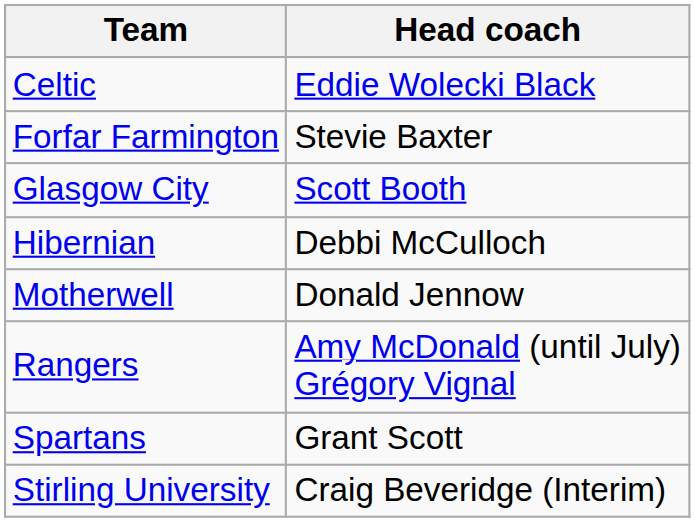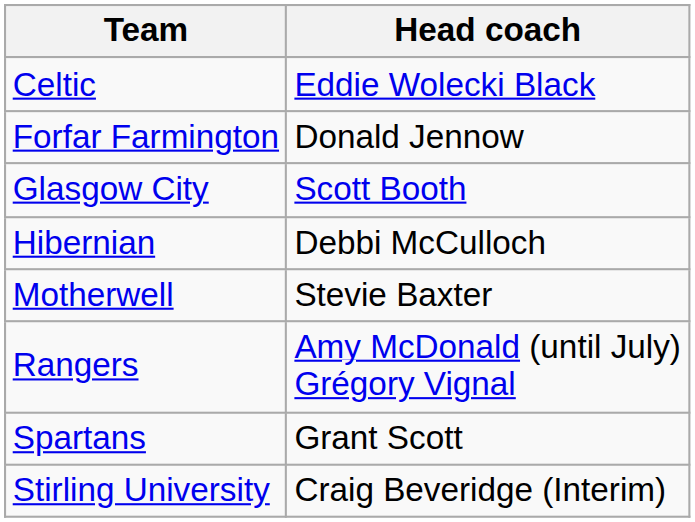Forfar Farmington | Head coach: Stevie Baxter -> Donald Jennow
Motherwell | Head coach: Donald Jennow -> Stevie Baxter
